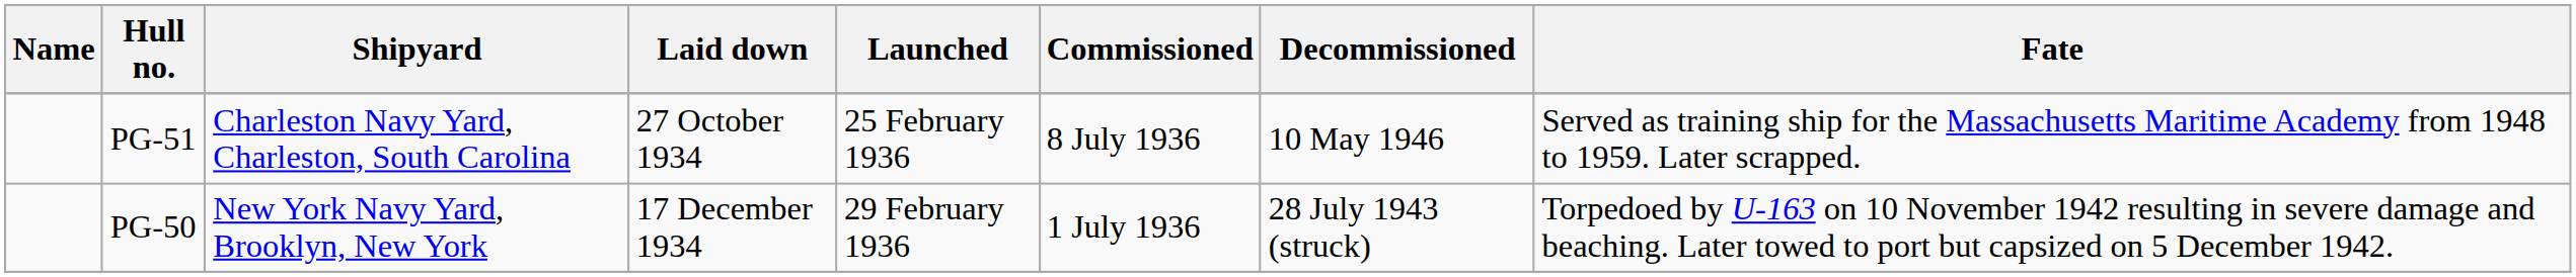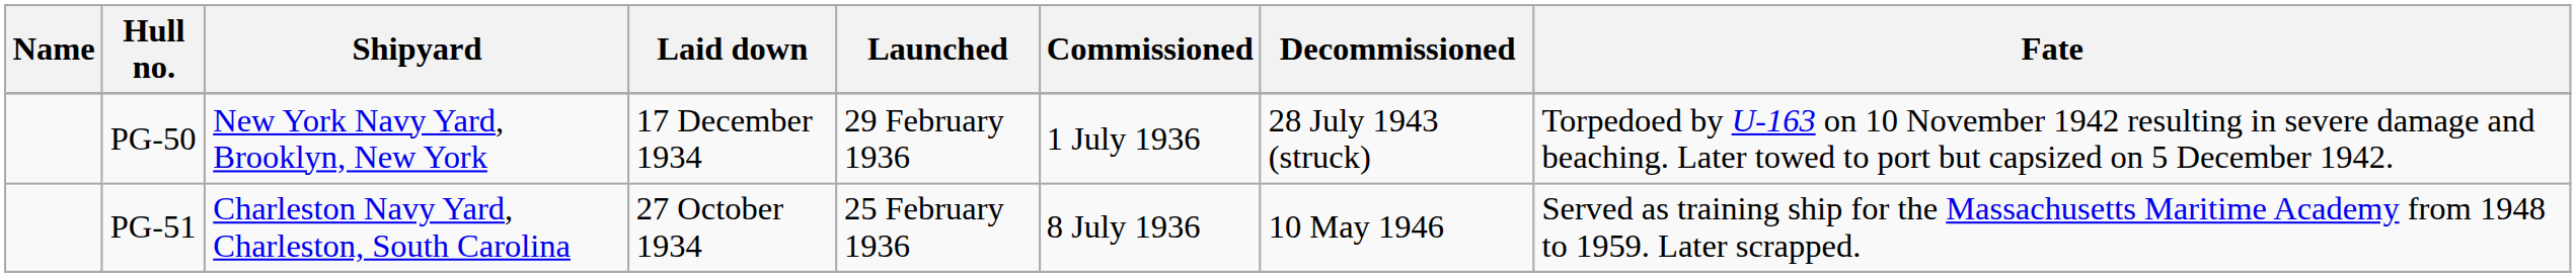rows swapped: PG-50 <-> PG-51
